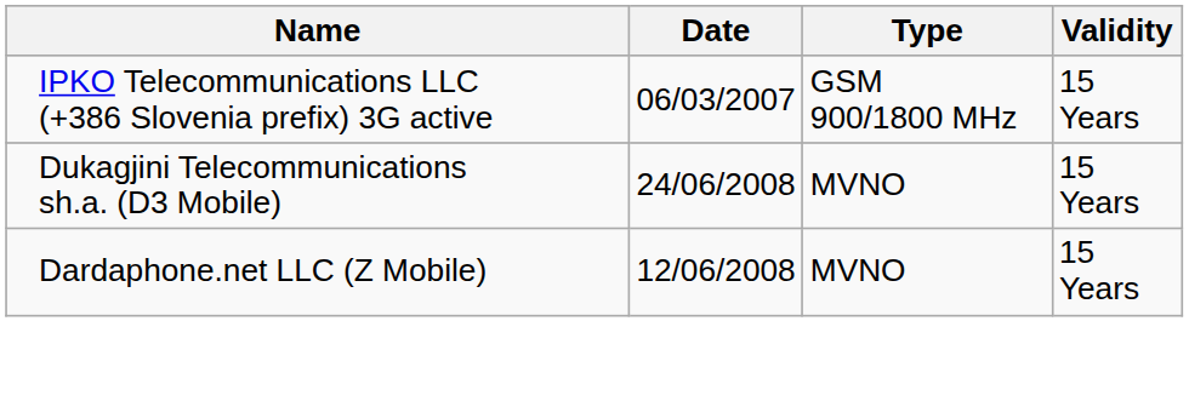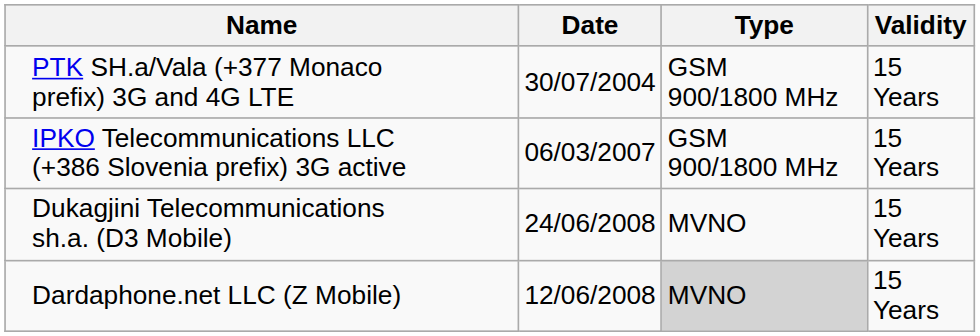+ row: PTK SH.a/Vala (+377 Monaco prefix) 3G and 4G LTE | 30/07/2004 | GSM 900/1800 MHz | 15 Years
Dardaphone.net LLC (Z Mobile) | Type: no background -> lightgrey background
